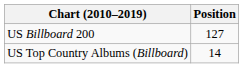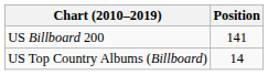US Billboard 200 | Position: 127 -> 141
